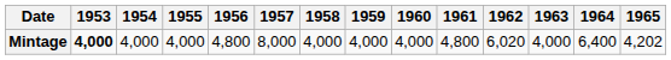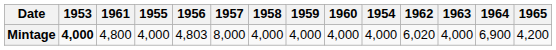columns swapped: 1954 <-> 1961
Mintage | 1956: 4,800 -> 4,803
Mintage | 1964: 6,400 -> 6,900
Mintage | 1965: 4,202 -> 4,200
